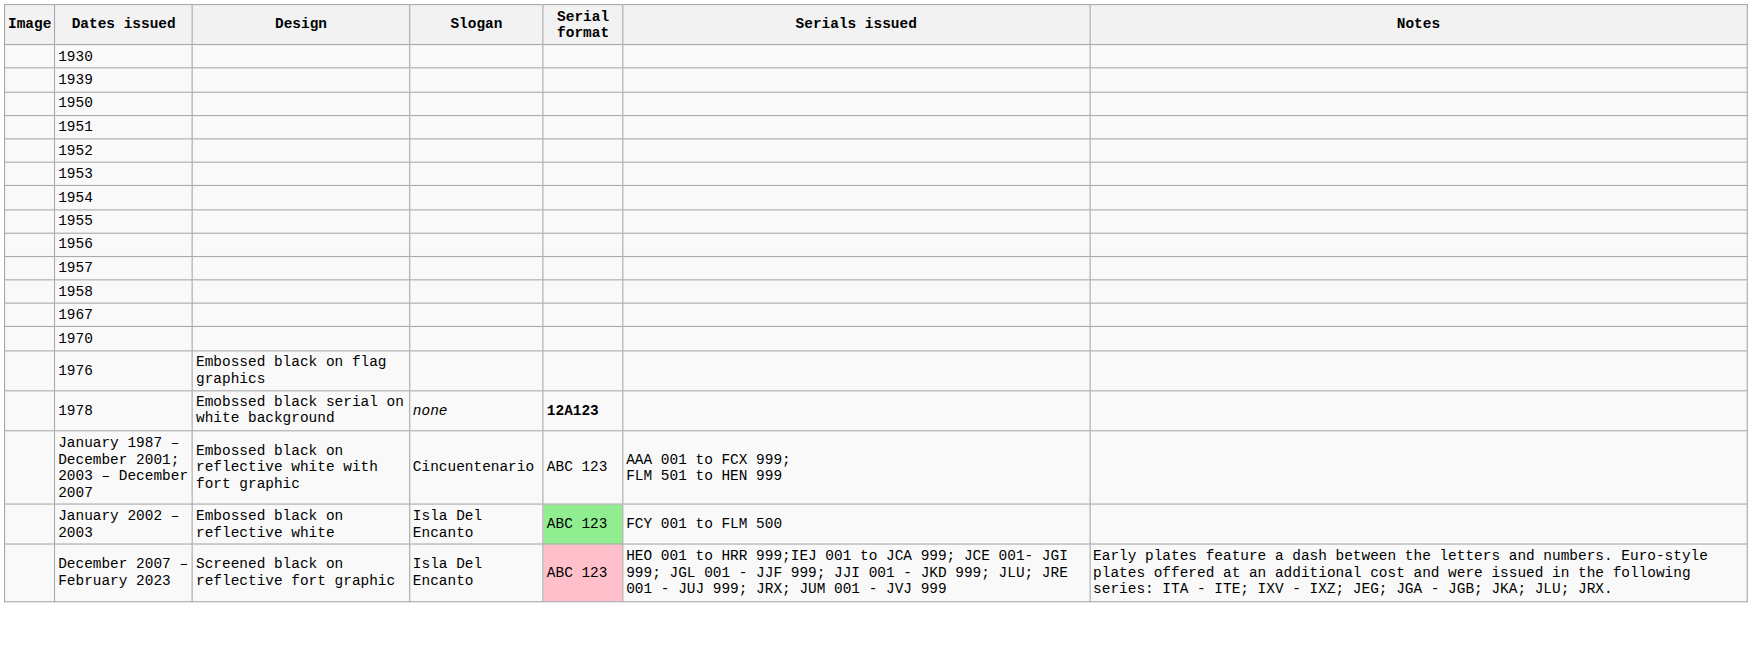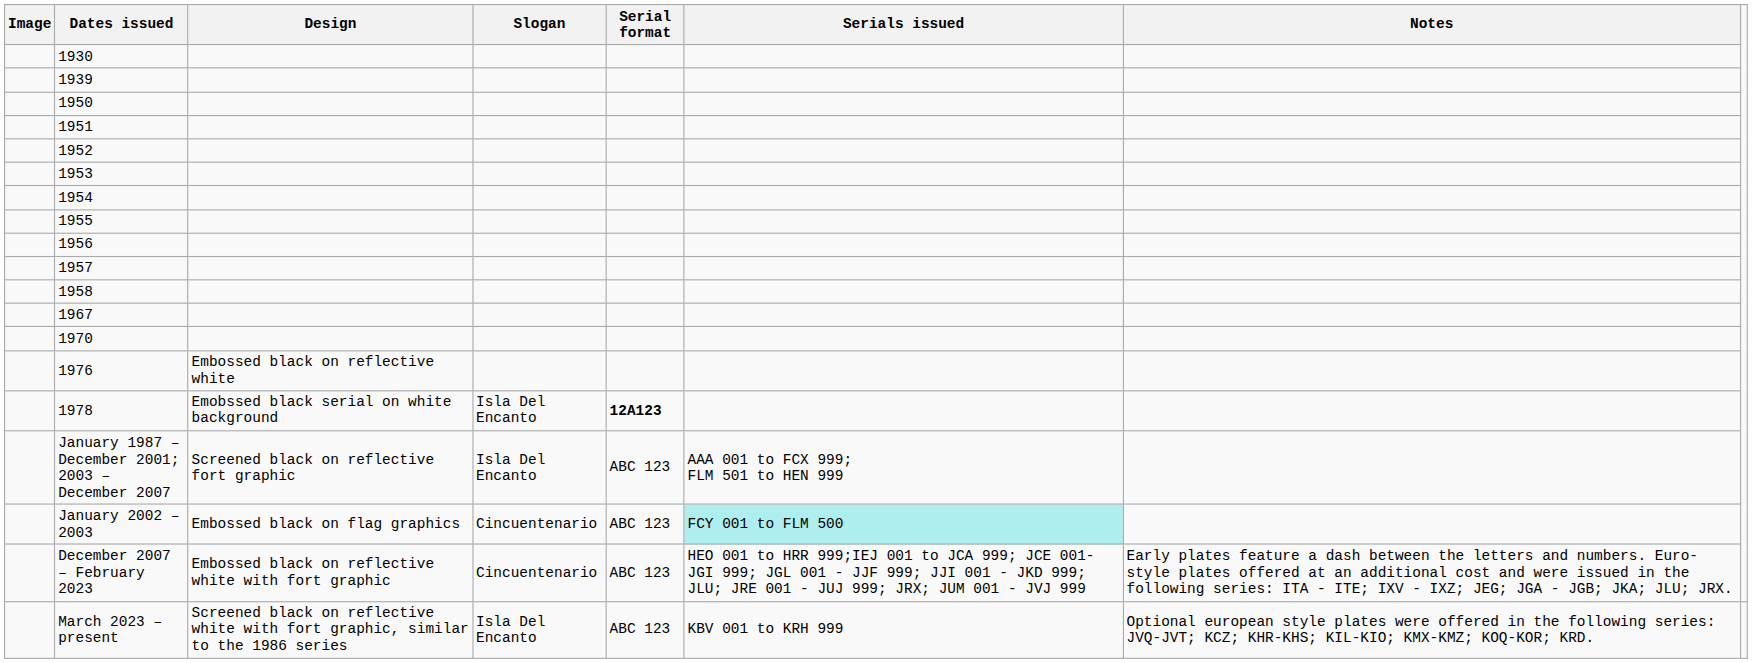1976 | Design: Embossed black on flag graphics -> Embossed black on reflective white
1978 | Slogan: none -> Isla Del Encanto
January 1987 – December 2001; 2003 – December 2007 | Design: Embossed black on reflective white with fort graphic -> Screened black on reflective fort graphic
January 1987 – December 2001; 2003 – December 2007 | Slogan: Cincuentenario -> Isla Del Encanto
January 2002 – 2003 | Design: Embossed black on reflective white -> Embossed black on flag graphics
January 2002 – 2003 | Slogan: Isla Del Encanto -> Cincuentenario
January 2002 – 2003 | Serial format: lightgreen background -> no background
January 2002 – 2003 | Serials issued: no background -> paleturquoise background
December 2007 – February 2023 | Design: Screened black on reflective fort graphic -> Embossed black on reflective white with fort graphic
December 2007 – February 2023 | Slogan: Isla Del Encanto -> Cincuentenario
December 2007 – February 2023 | Serial format: pink background -> no background
+ row: March 2023 – present | Screened black on reflective white with fort graphic, similar to the 1986 series | Isla Del Encanto | ABC 123 | KBV 001 to KRH 999 | Optional european style plates were offered in the following series: JVQ-JVT; KCZ; KHR-KHS; KIL-KIO; KMX-KMZ; KOQ-KOR; KRD.
